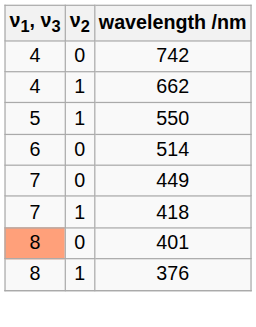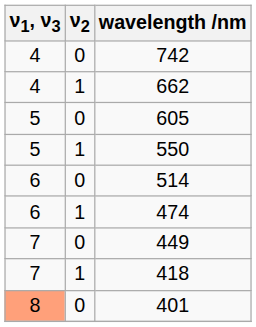+ row: 5 | 0 | 605
+ row: 6 | 1 | 474
- row: 8 | 1 | 376
